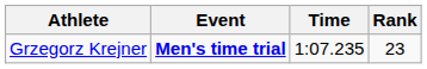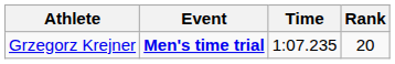Grzegorz Krejner | Rank: 23 -> 20
